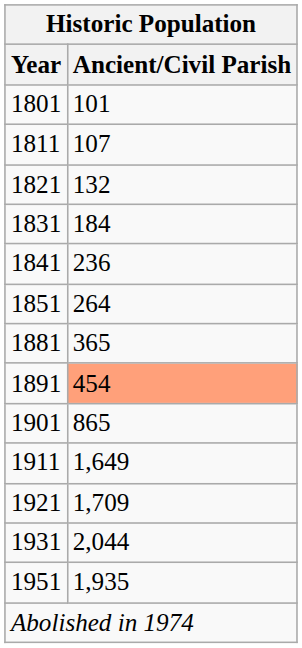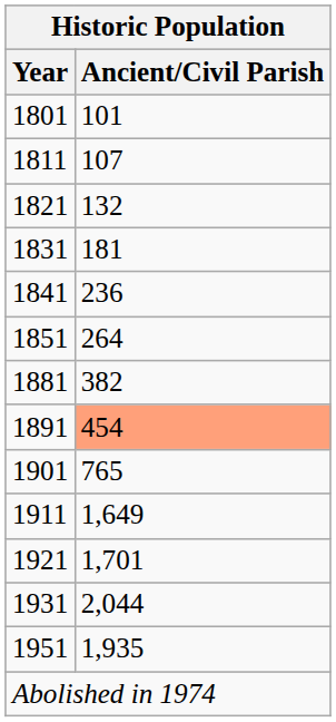1831 | Ancient/Civil Parish: 184 -> 181
1881 | Ancient/Civil Parish: 365 -> 382
1901 | Ancient/Civil Parish: 865 -> 765
1921 | Ancient/Civil Parish: 1,709 -> 1,701
